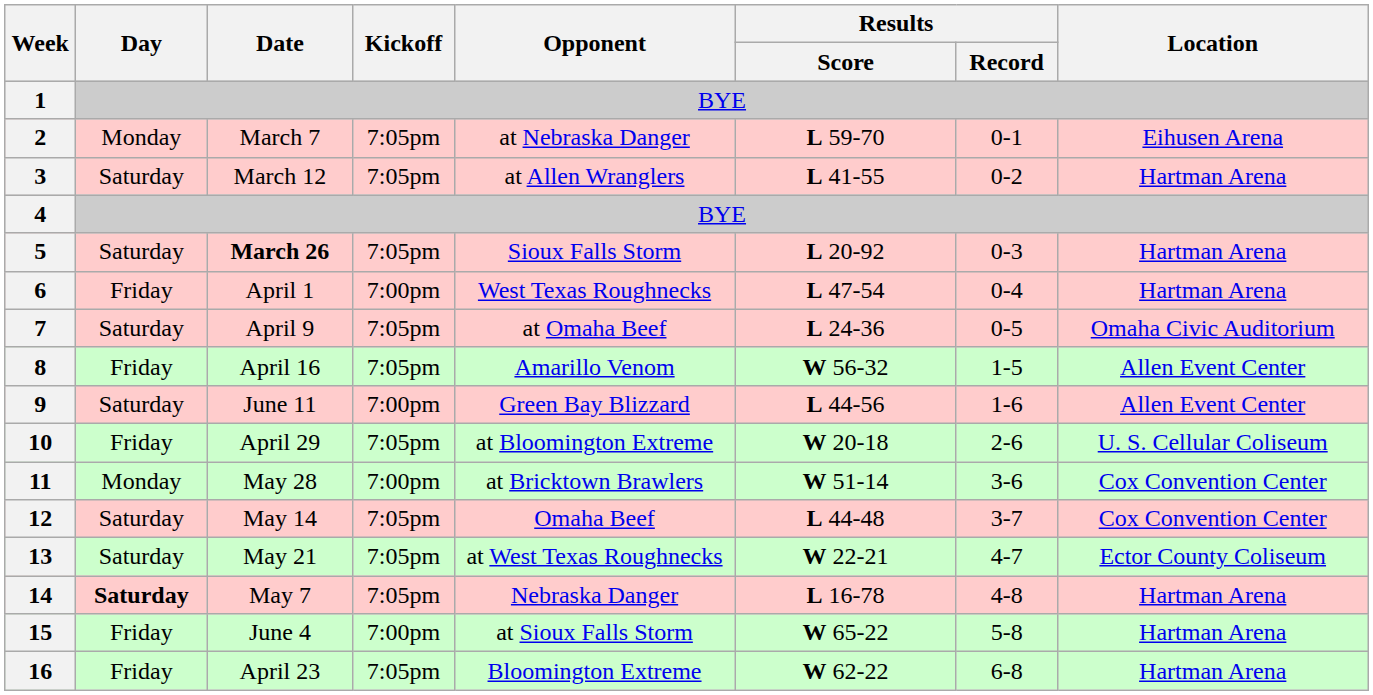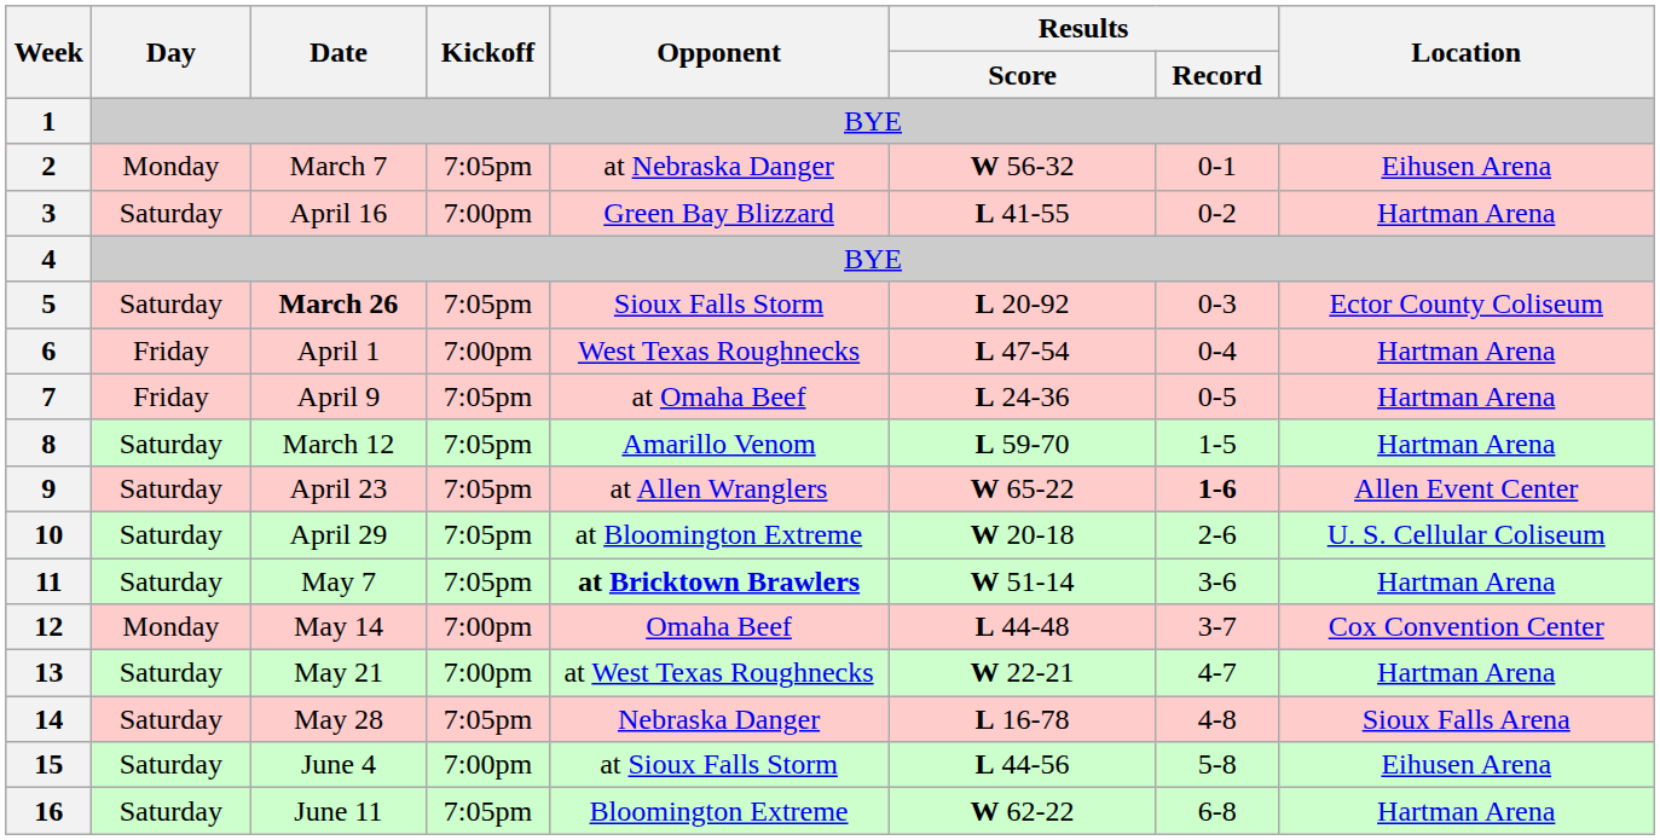2 | Results / Score: L 59-70 -> W 56-32
3 | Date: March 12 -> April 16
3 | Kickoff: 7:05pm -> 7:00pm
3 | Opponent: at Allen Wranglers -> Green Bay Blizzard
5 | Location: Hartman Arena -> Ector County Coliseum
7 | Day: Saturday -> Friday
7 | Location: Omaha Civic Auditorium -> Hartman Arena
8 | Day: Friday -> Saturday
8 | Date: April 16 -> March 12
8 | Results / Score: W 56-32 -> L 59-70
8 | Location: Allen Event Center -> Hartman Arena
9 | Date: June 11 -> April 23
9 | Kickoff: 7:00pm -> 7:05pm
9 | Opponent: Green Bay Blizzard -> at Allen Wranglers
9 | Results / Score: L 44-56 -> W 65-22
9 | Results / Record: normal -> bold
10 | Day: Friday -> Saturday
11 | Day: Monday -> Saturday
11 | Date: May 28 -> May 7
11 | Kickoff: 7:00pm -> 7:05pm
11 | Opponent: normal -> bold
11 | Location: Cox Convention Center -> Hartman Arena
12 | Day: Saturday -> Monday
12 | Kickoff: 7:05pm -> 7:00pm
13 | Kickoff: 7:05pm -> 7:00pm
13 | Location: Ector County Coliseum -> Hartman Arena
14 | Day: bold -> normal
14 | Date: May 7 -> May 28
14 | Location: Hartman Arena -> Sioux Falls Arena
15 | Day: Friday -> Saturday
15 | Results / Score: W 65-22 -> L 44-56
15 | Location: Hartman Arena -> Eihusen Arena
16 | Day: Friday -> Saturday
16 | Date: April 23 -> June 11
